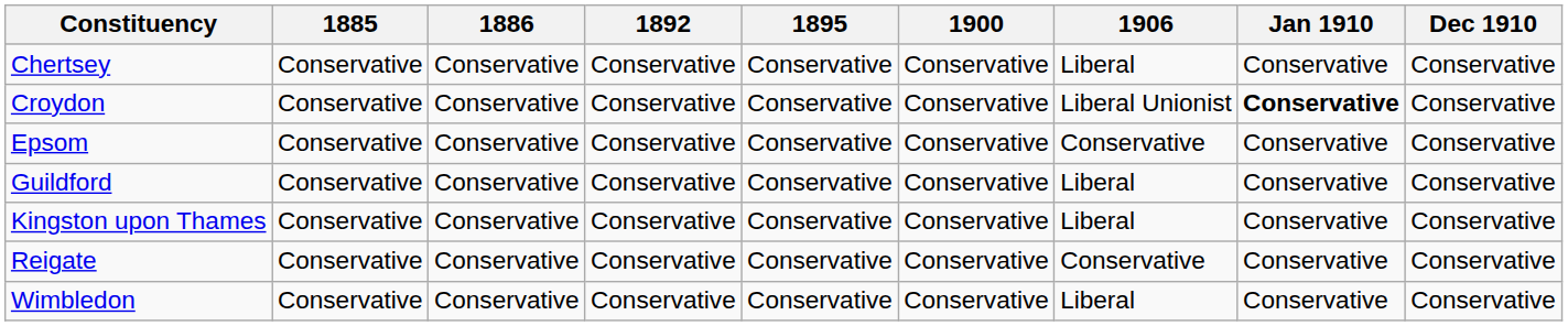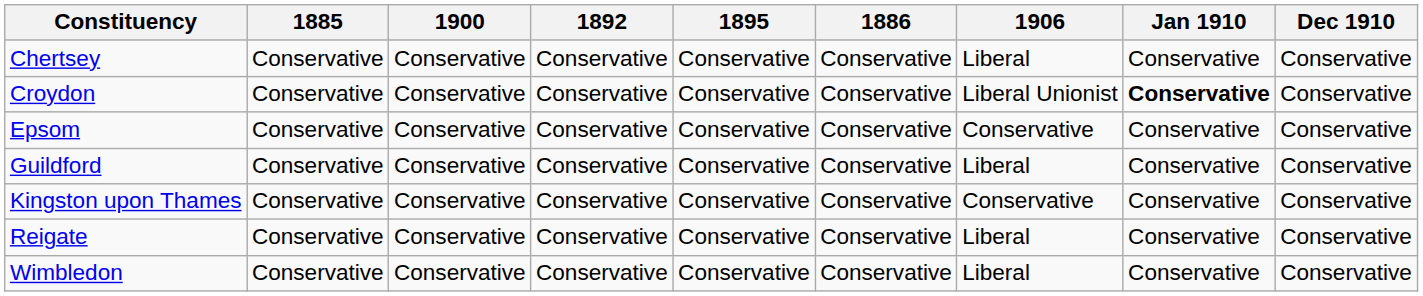columns swapped: 1886 <-> 1900
Kingston upon Thames | 1906: Liberal -> Conservative
Reigate | 1906: Conservative -> Liberal
